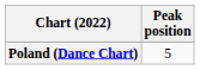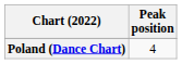Poland (Dance Chart) | Peak position: 5 -> 4
